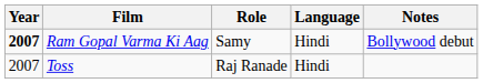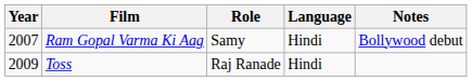Ram Gopal Varma Ki Aag | Year: bold -> normal
Toss | Year: 2007 -> 2009
